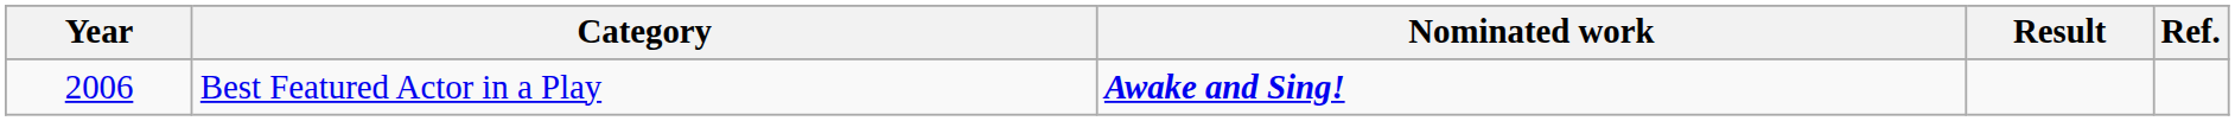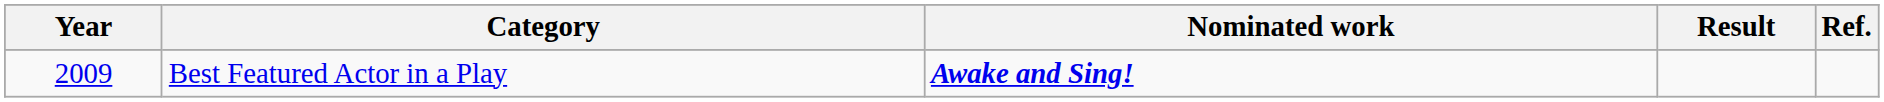Best Featured Actor in a Play | Year: 2006 -> 2009
